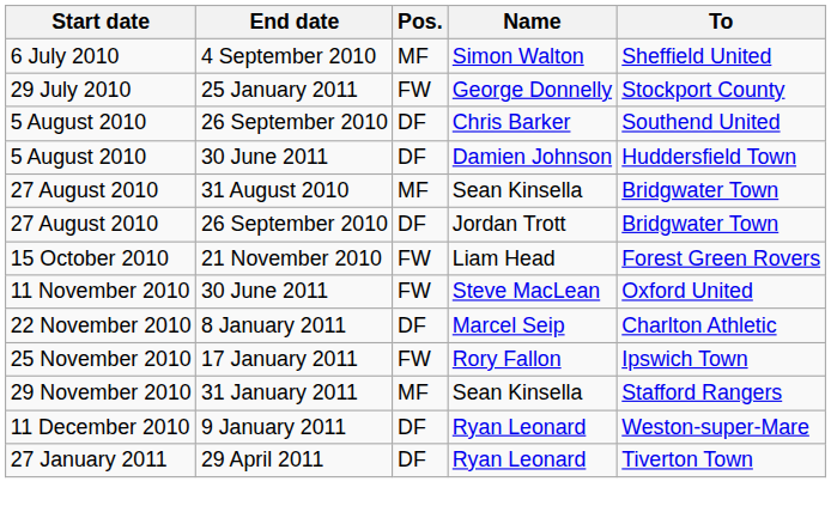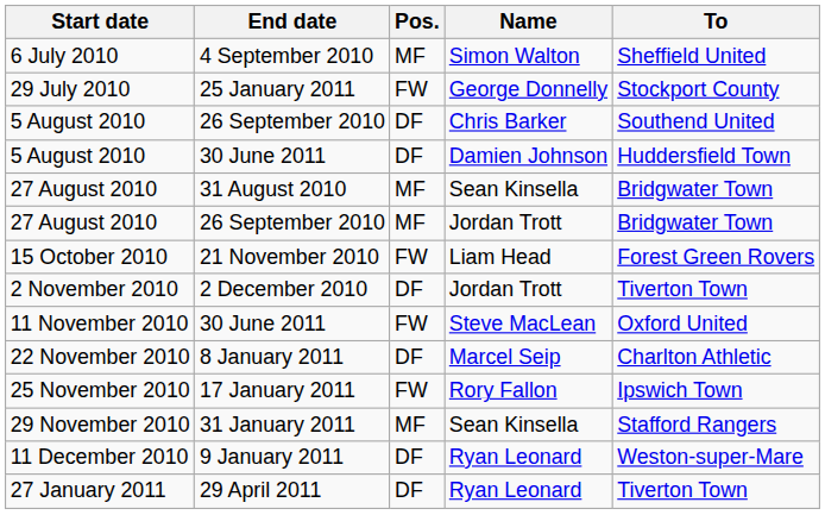27 August 2010 / Jordan Trott | Pos.: DF -> MF
+ row: 2 November 2010 | 2 December 2010 | DF | Jordan Trott | Tiverton Town
